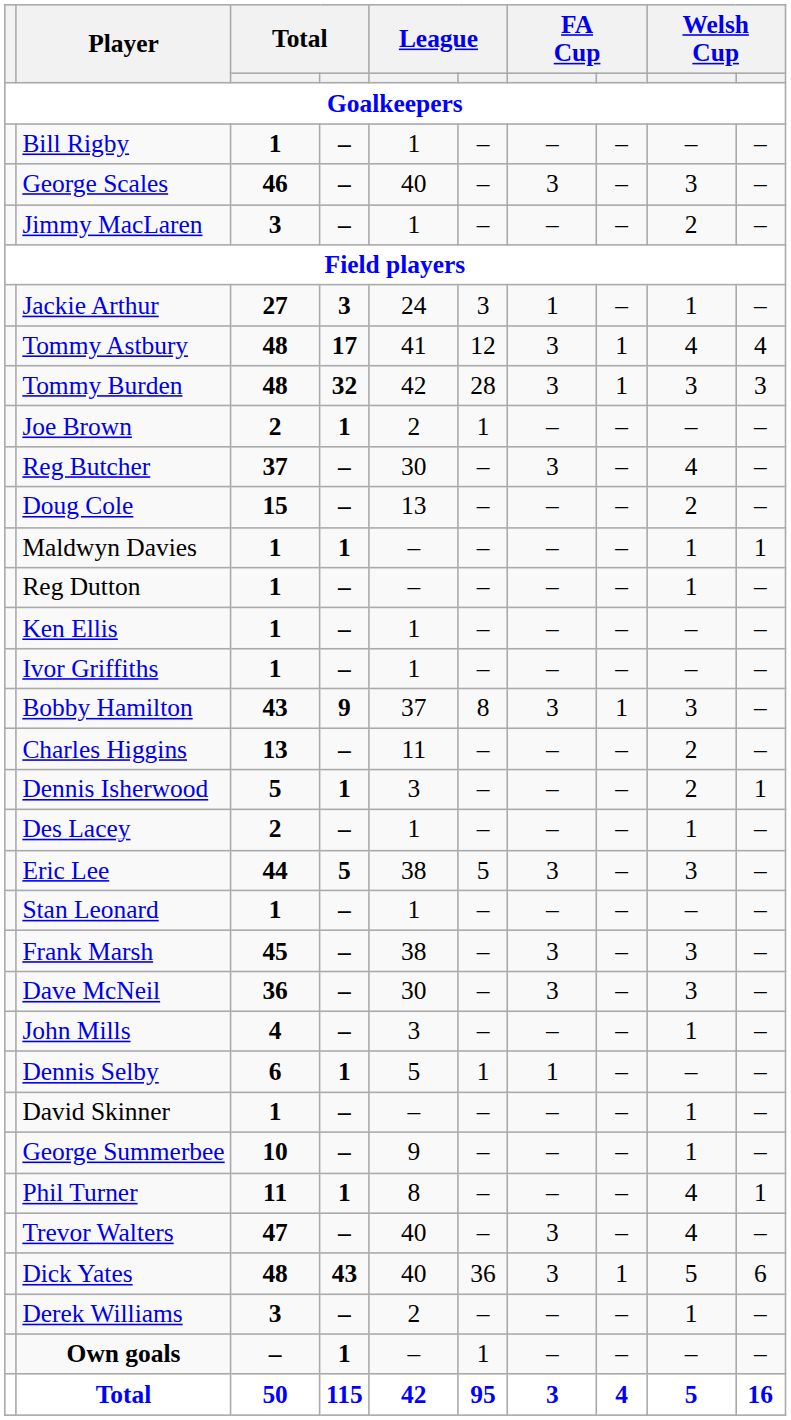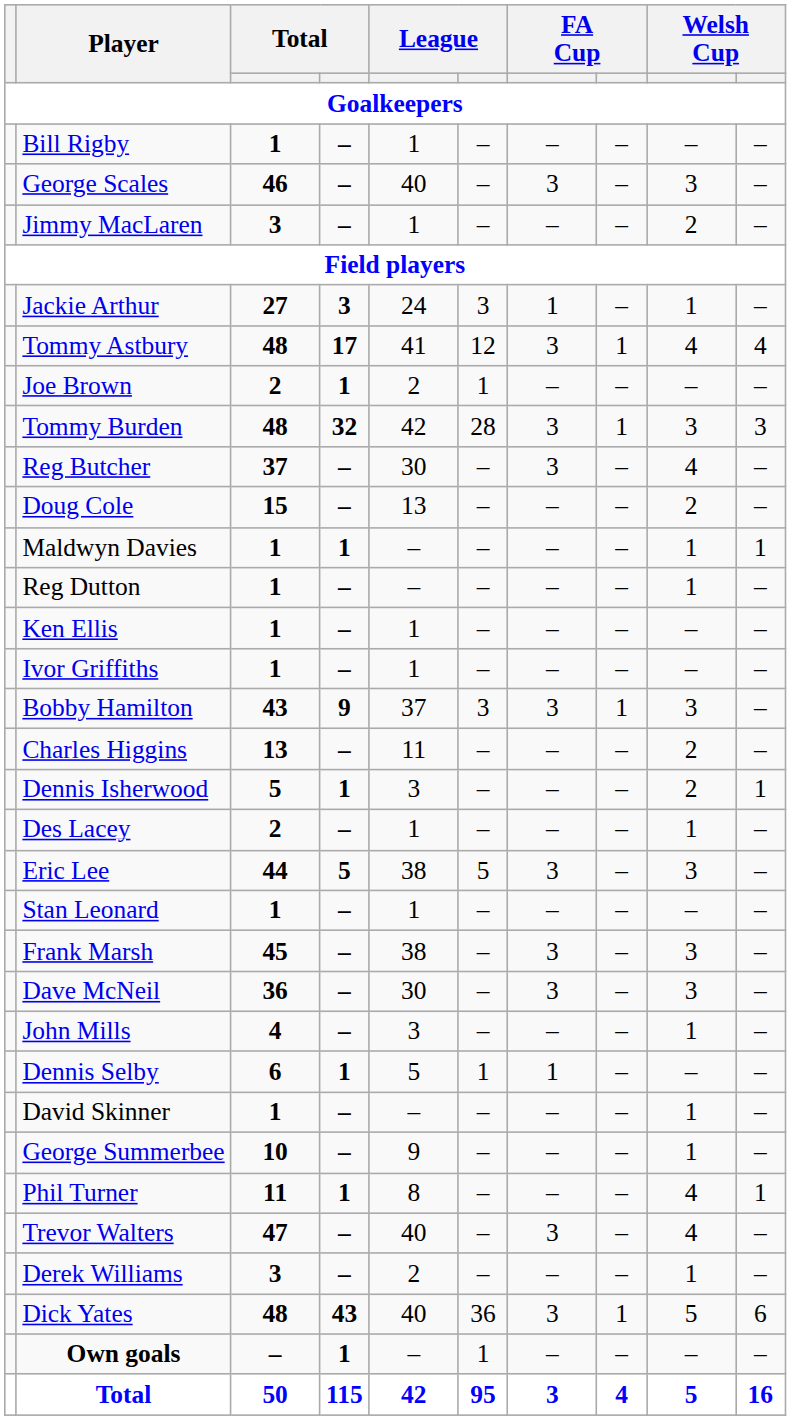rows swapped: Joe Brown <-> Tommy Burden
Bobby Hamilton | column 6: 8 -> 3
rows swapped: Derek Williams <-> Dick Yates
